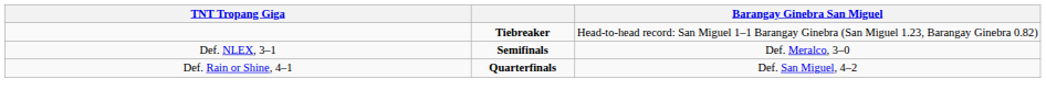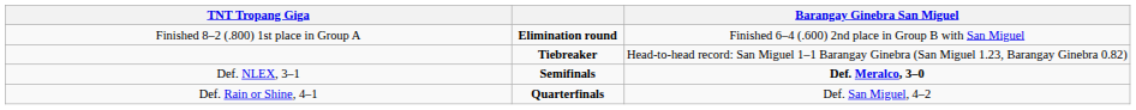+ row: Finished 8–2 (.800) 1st place in Group A | Elimination round | Finished 6–4 (.600) 2nd place in Group B with San Miguel
Def. NLEX, 3–1 | Barangay Ginebra San Miguel: normal -> bold
